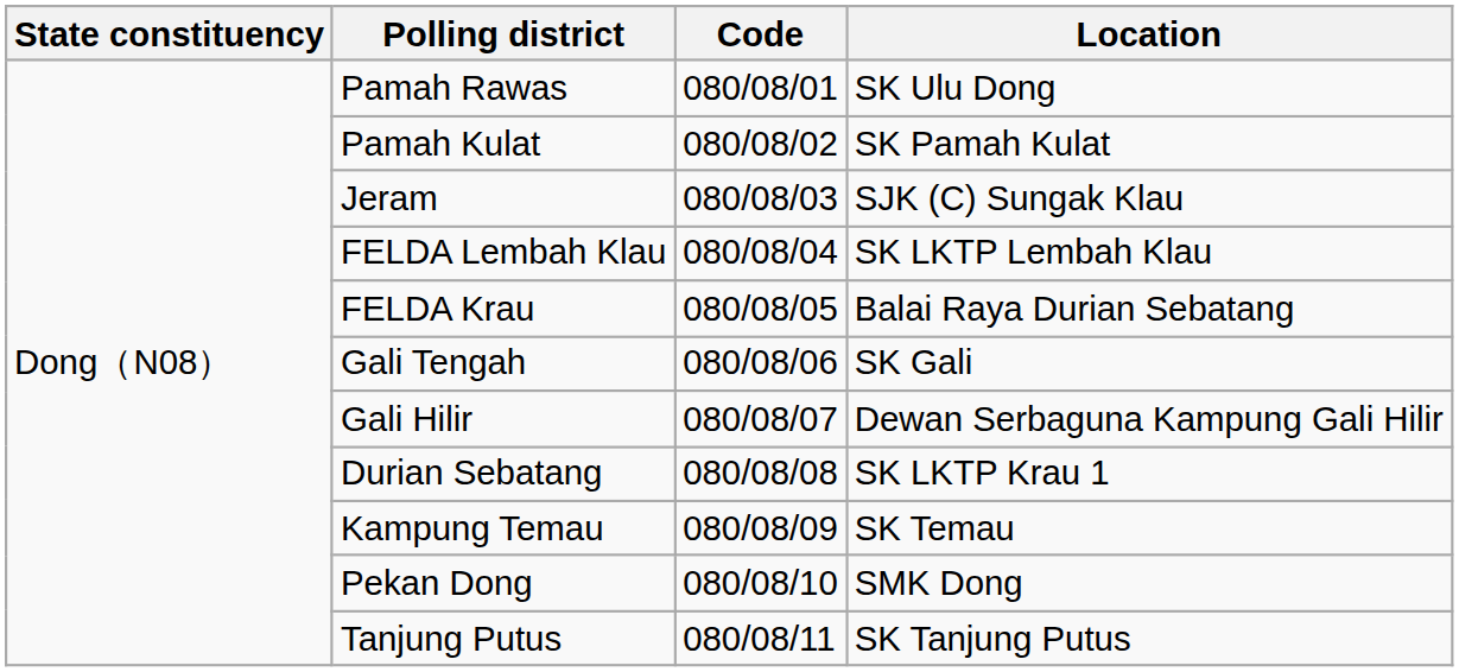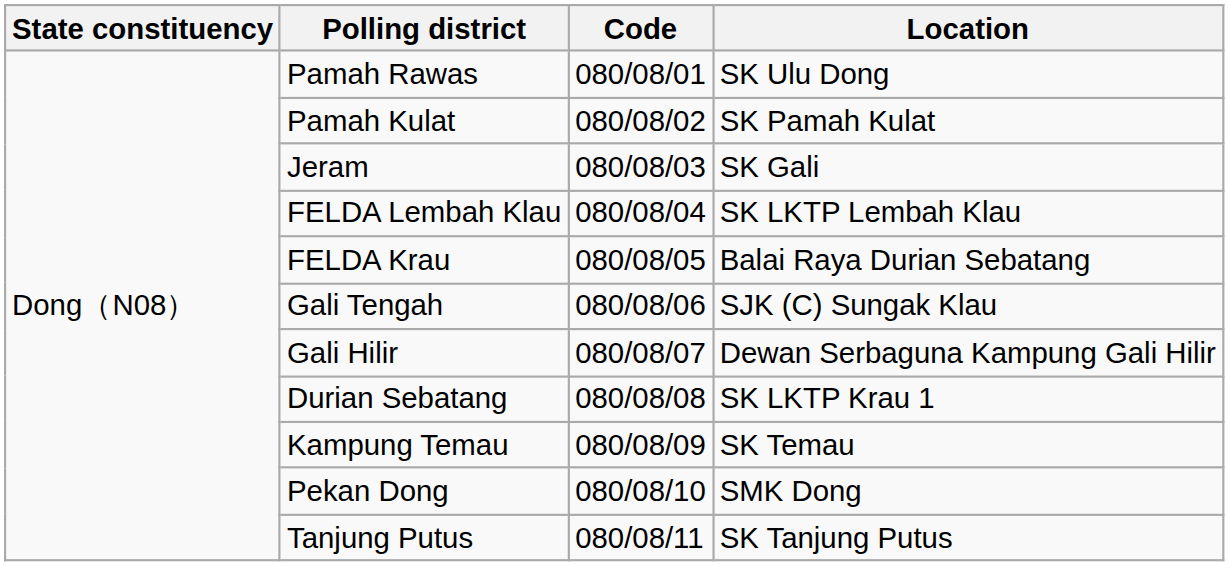Jeram | Location: SJK (C) Sungak Klau -> SK Gali
Gali Tengah | Location: SK Gali -> SJK (C) Sungak Klau
